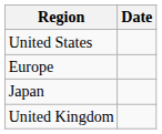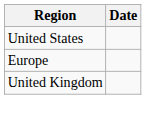- row: Japan
